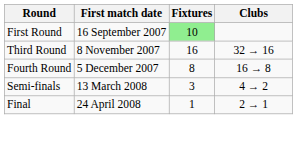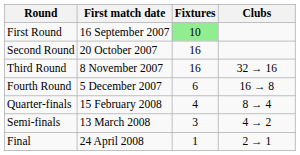+ row: Second Round | 20 October 2007 | 16
Fourth Round | Fixtures: 8 -> 6
+ row: Quarter-finals | 15 February 2008 | 4 | 8 → 4
